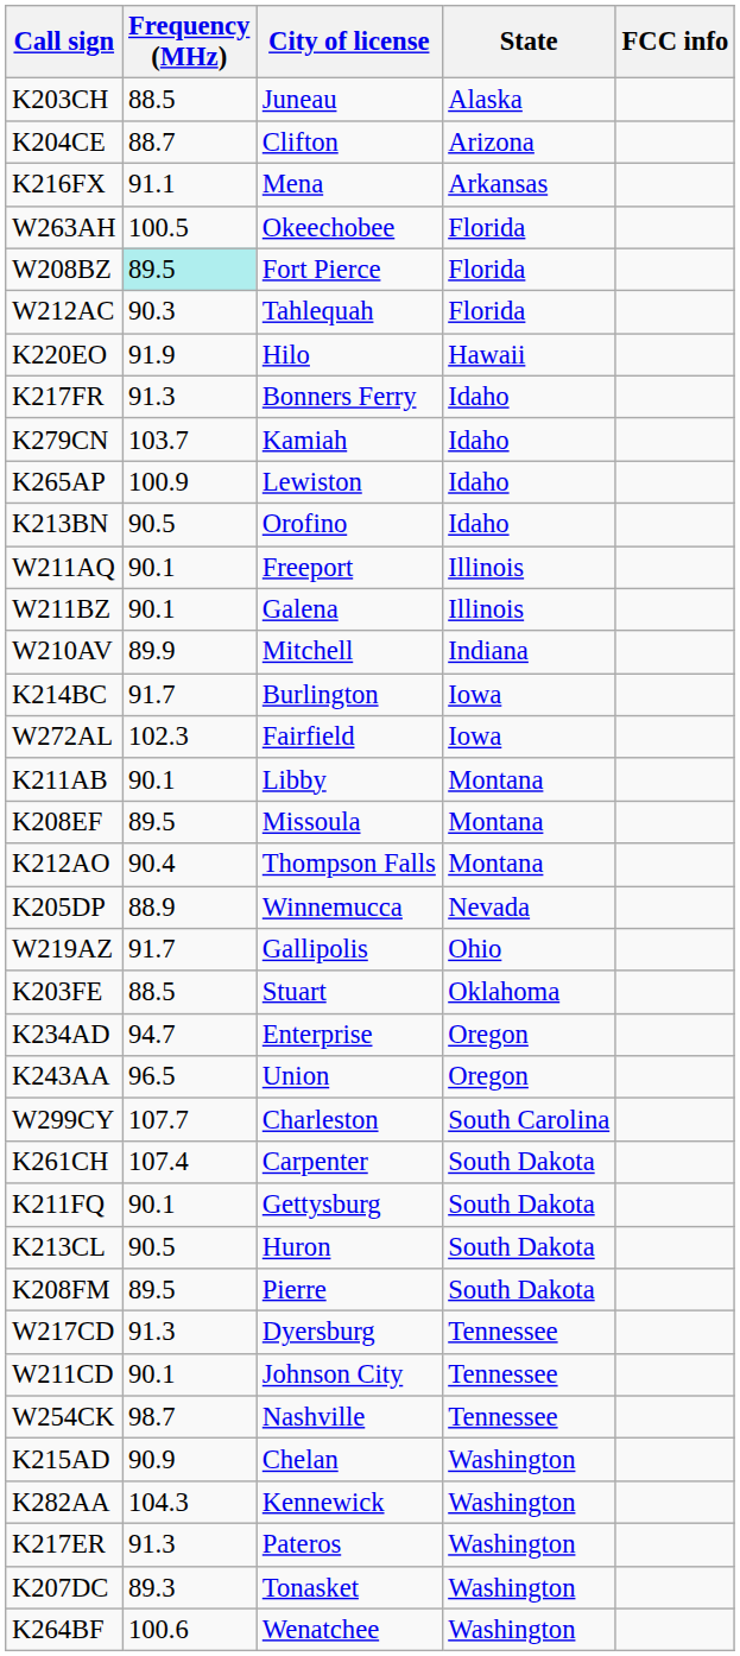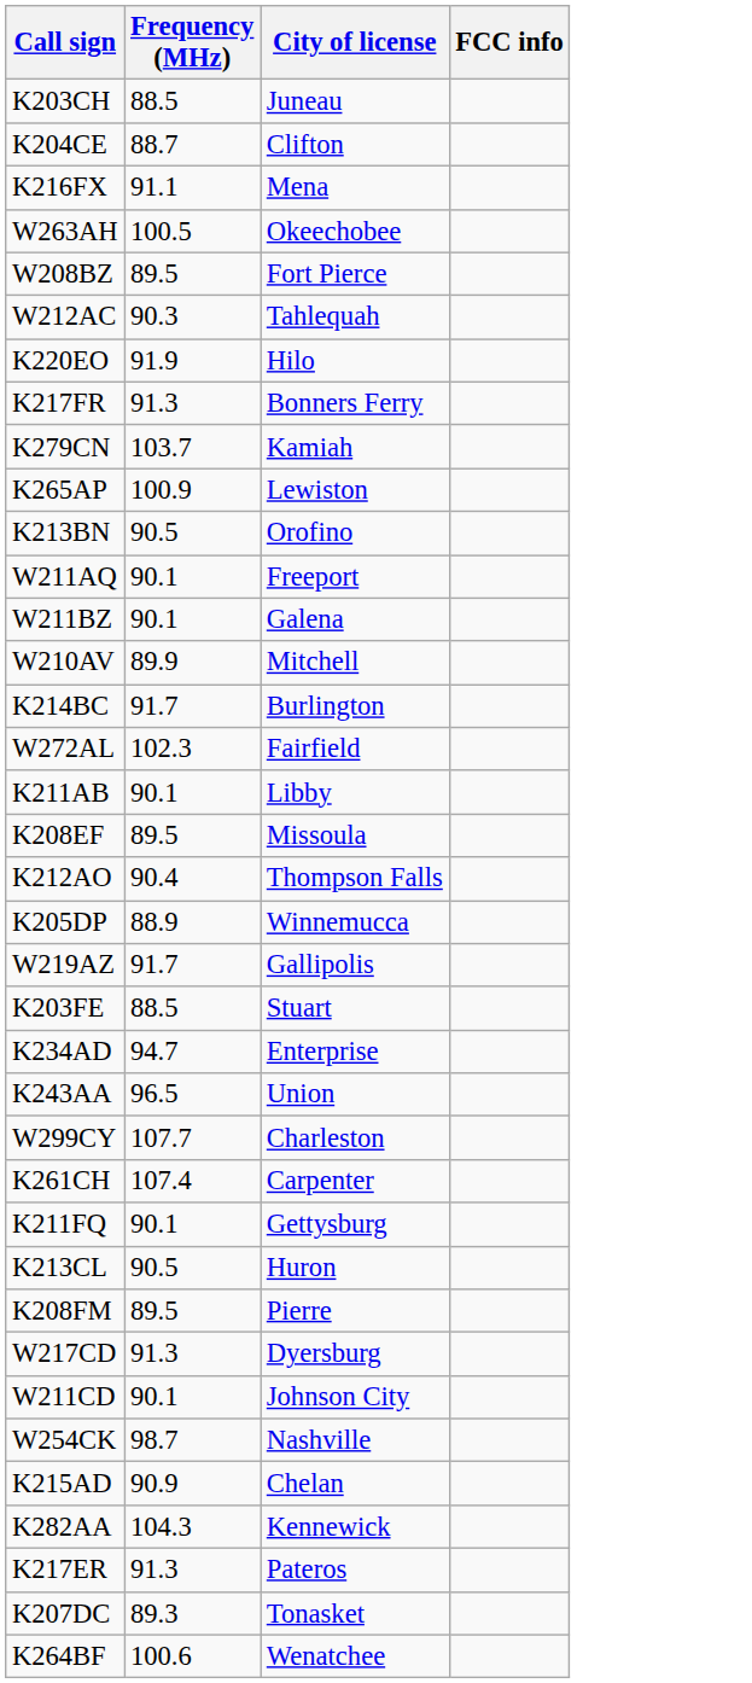- column: State | Alaska | Arizona | Arkansas | Florida | Florida | Florida | Hawaii | Idaho | Idaho | Idaho | Idaho | Illinois | Illinois | Indiana | Iowa | Iowa | Montana | Montana | Montana | Nevada | Ohio | Oklahoma | Oregon | Oregon | South Carolina | South Dakota | South Dakota | South Dakota | South Dakota | Tennessee | Tennessee | Tennessee | Washington | Washington | Washington | Washington | Washington
W208BZ | Frequency (MHz): paleturquoise background -> no background
